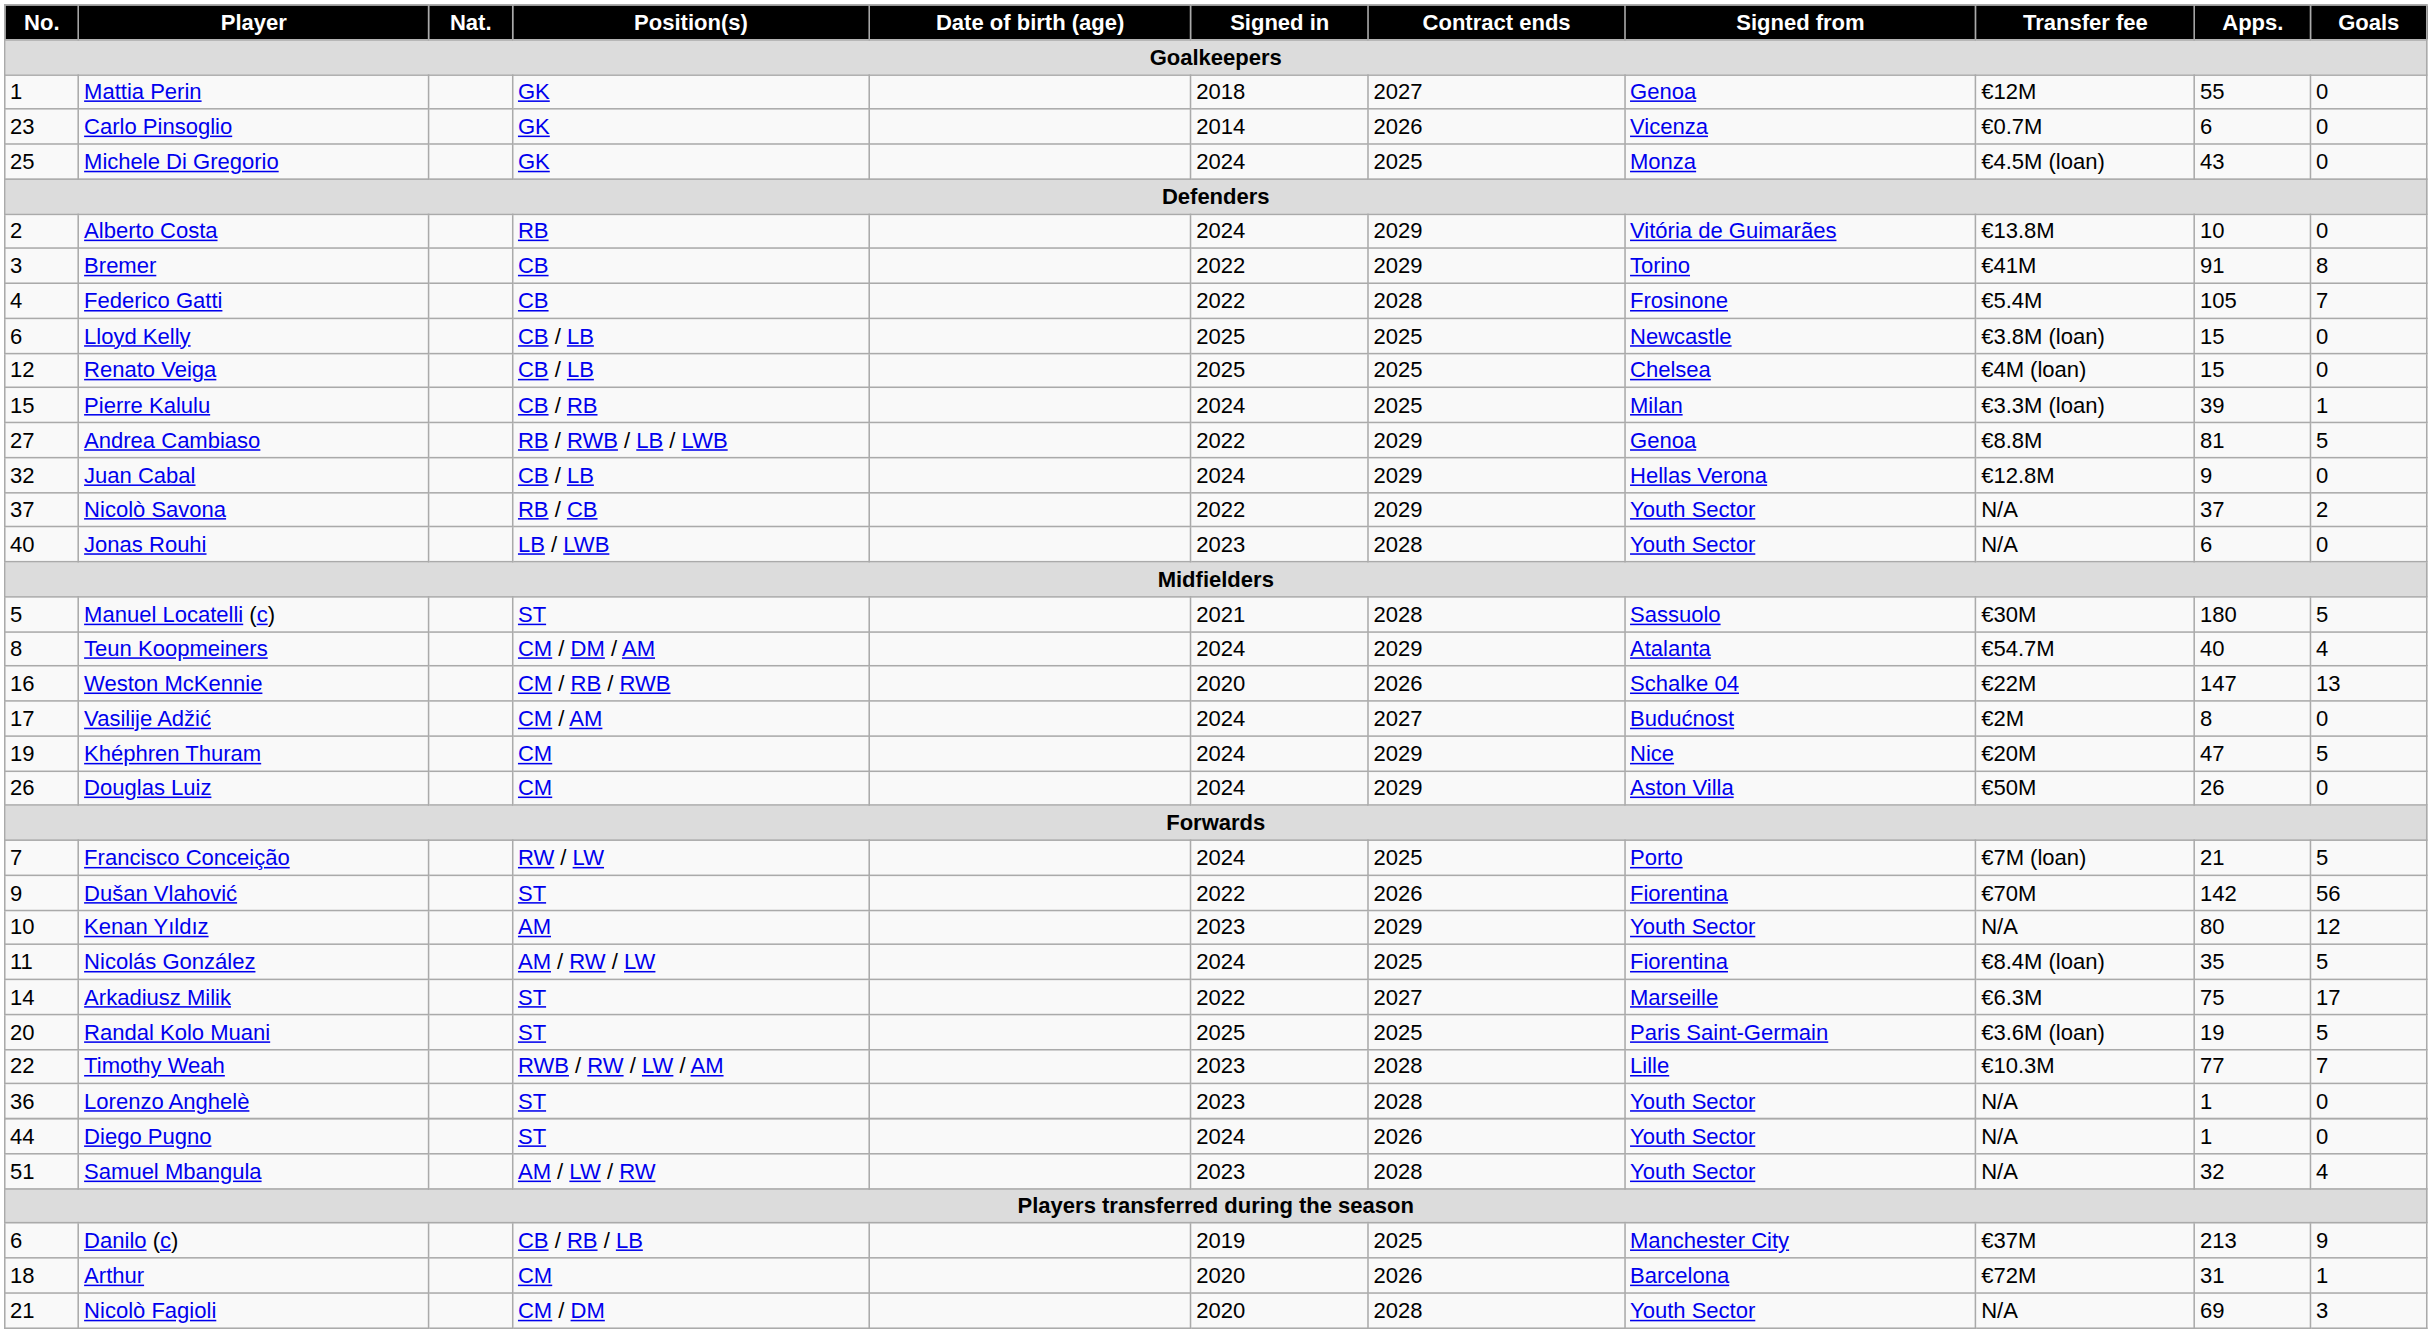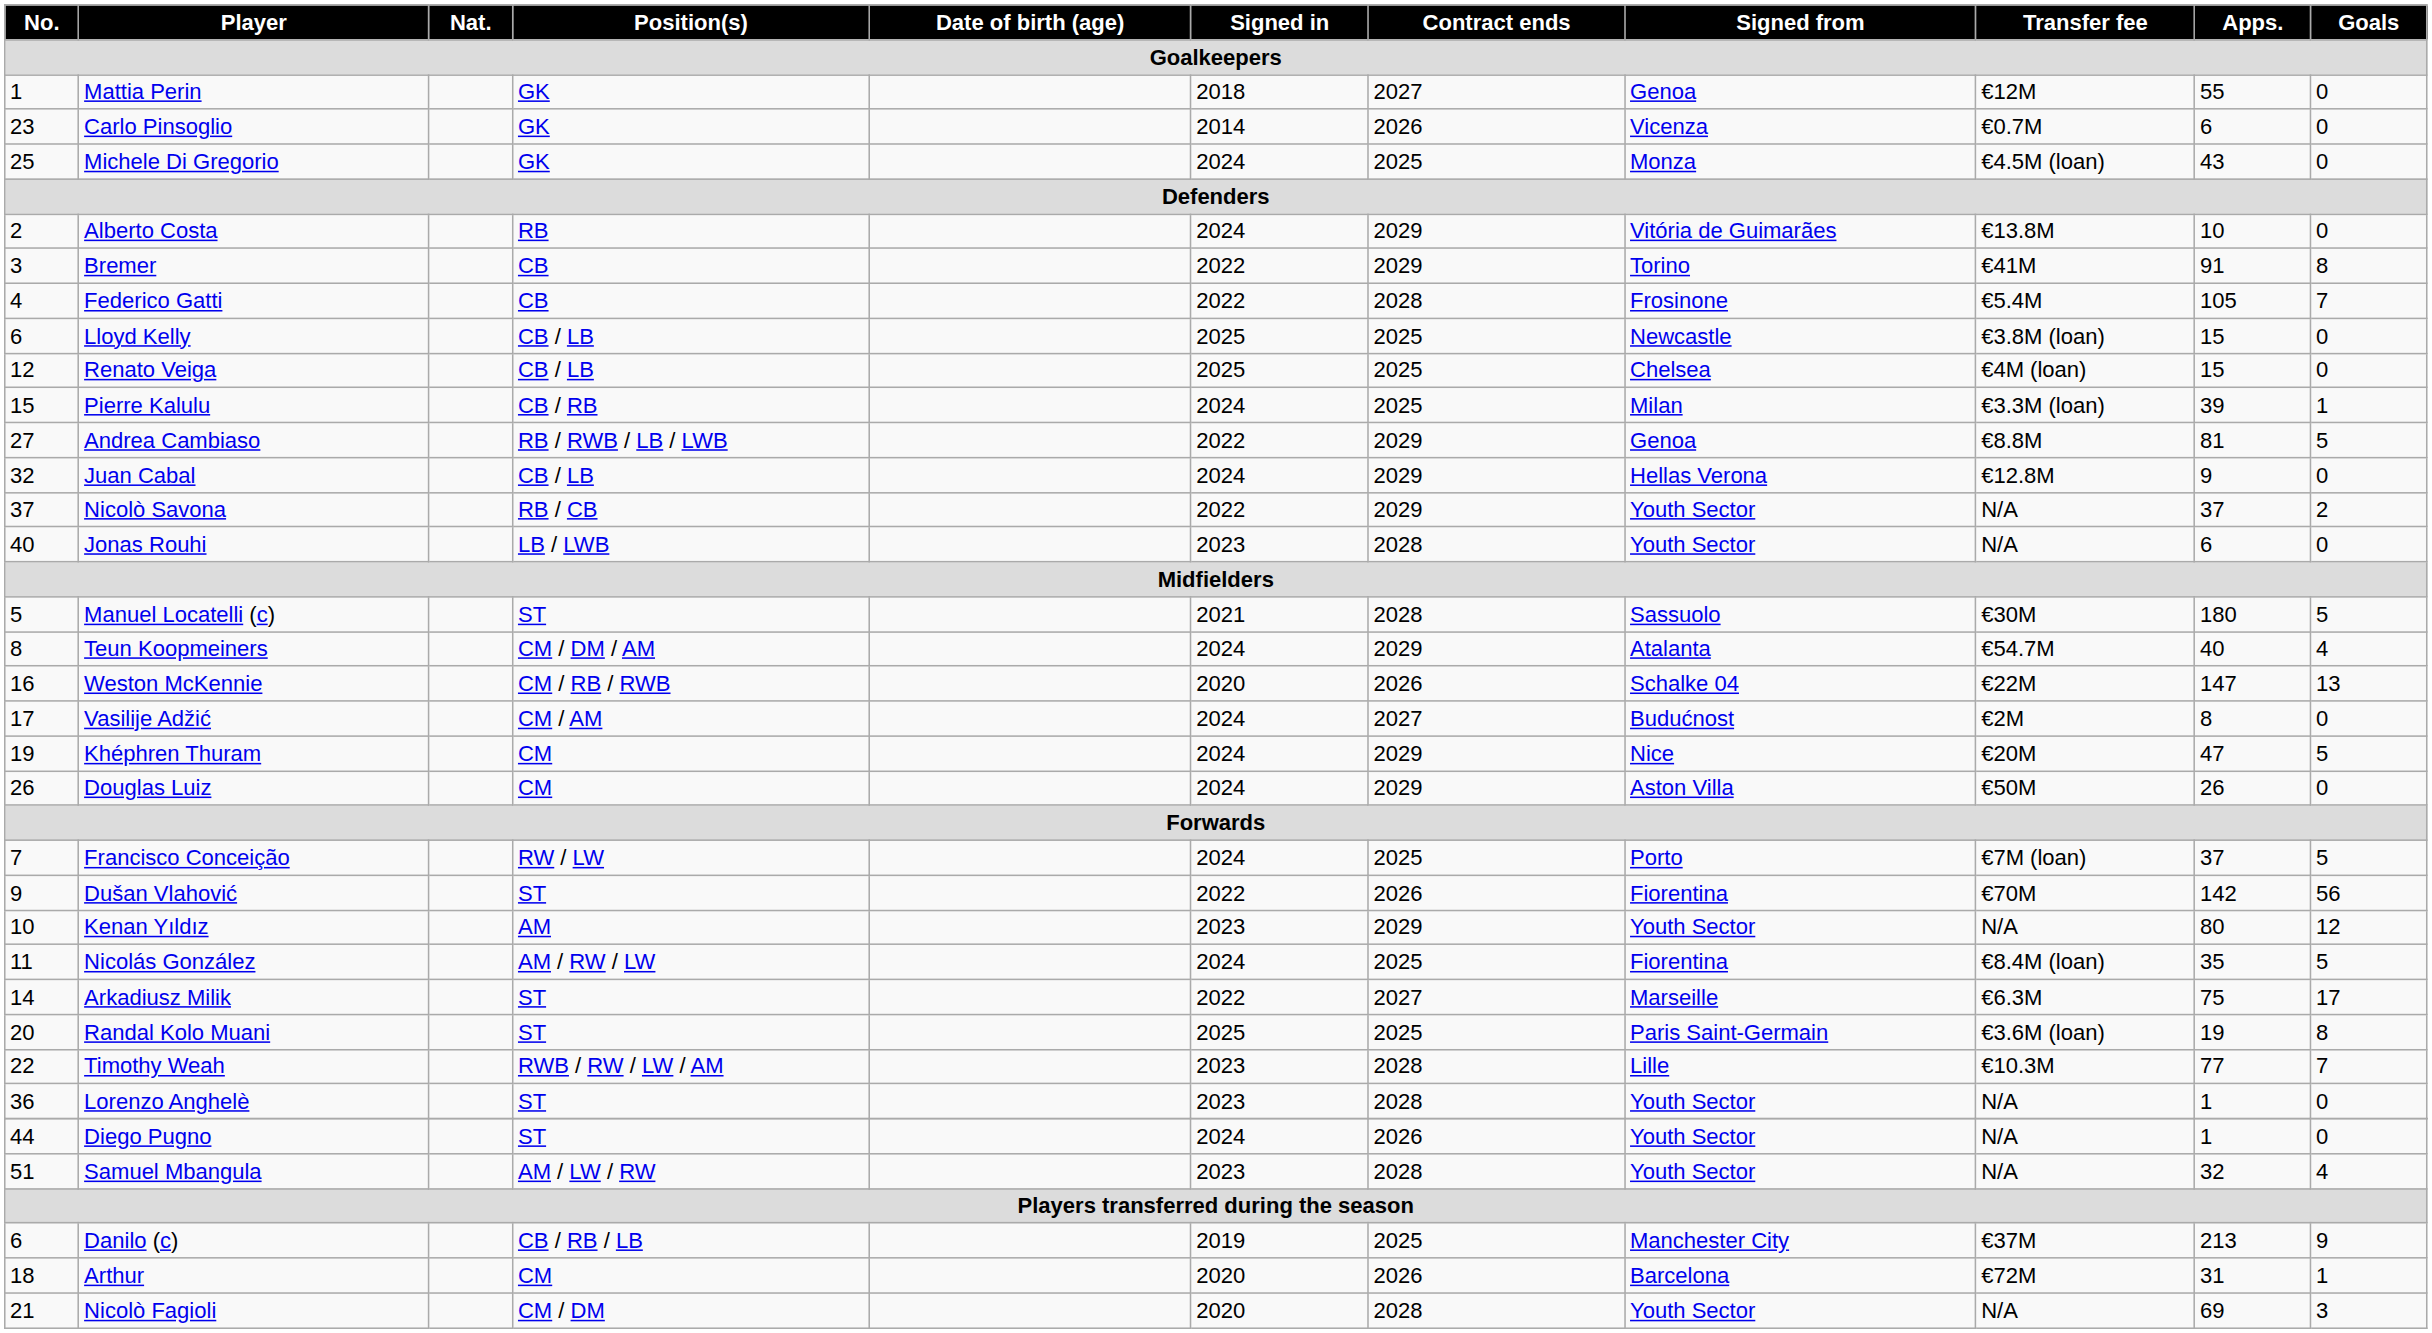Francisco Conceição | Apps.: 21 -> 37
Randal Kolo Muani | Goals: 5 -> 8
